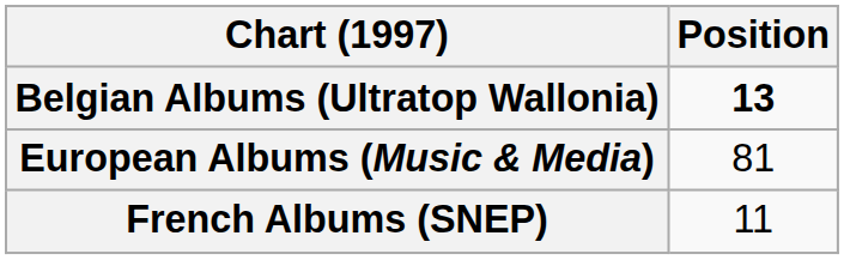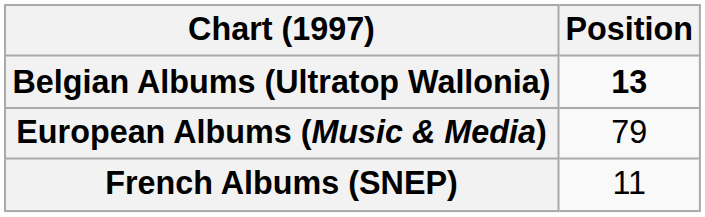European Albums (Music & Media) | Position: 81 -> 79
